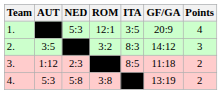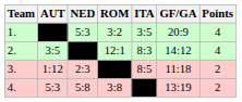1. | ROM: 12:1 -> 3:2
2. | ROM: 3:2 -> 12:1
2. | Points: 3 -> 4
